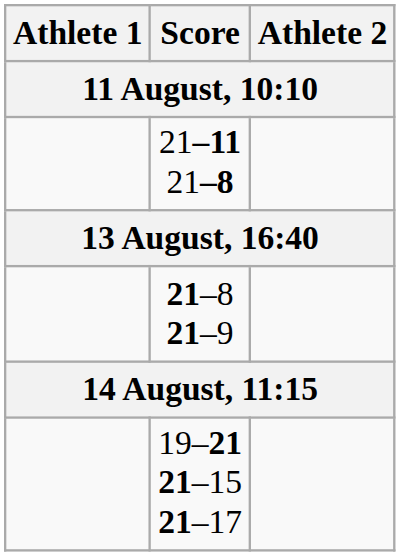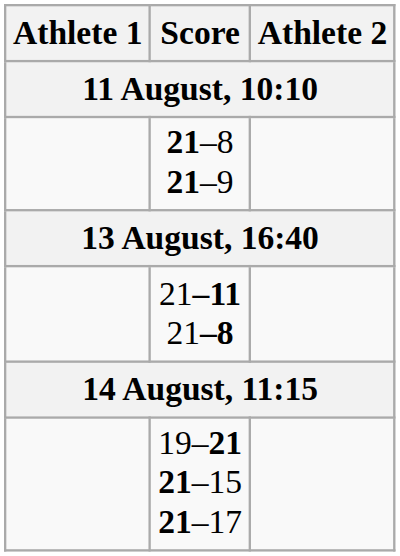rows swapped: 21–8 21–9 <-> 21–11 21–8
